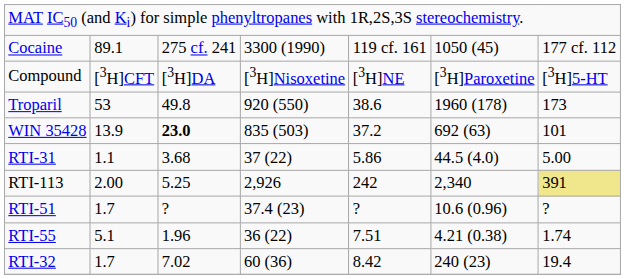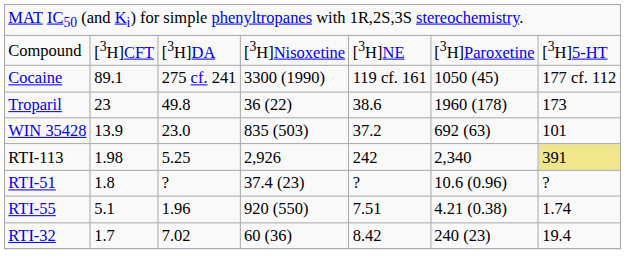rows swapped: Compound <-> Cocaine
Troparil | column 2: 53 -> 23
Troparil | column 4: 920 (550) -> 36 (22)
WIN 35428 | column 3: bold -> normal
- row: RTI-31 | 1.1 | 3.68 | 37 (22) | 5.86 | 44.5 (4.0) | 5.00
RTI-113 | column 2: 2.00 -> 1.98
RTI-51 | column 2: 1.7 -> 1.8
RTI-55 | column 4: 36 (22) -> 920 (550)
